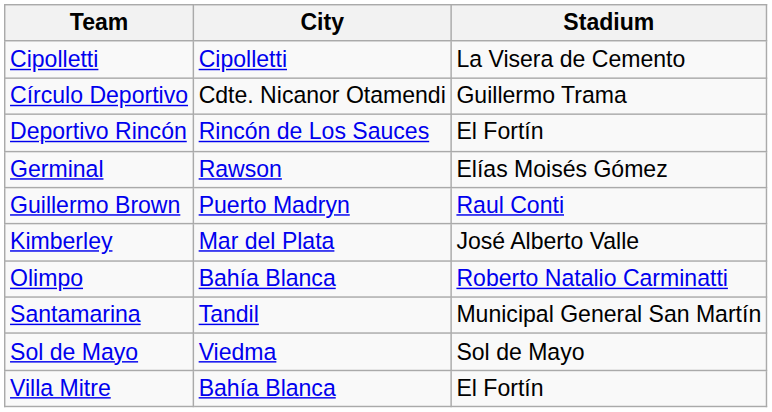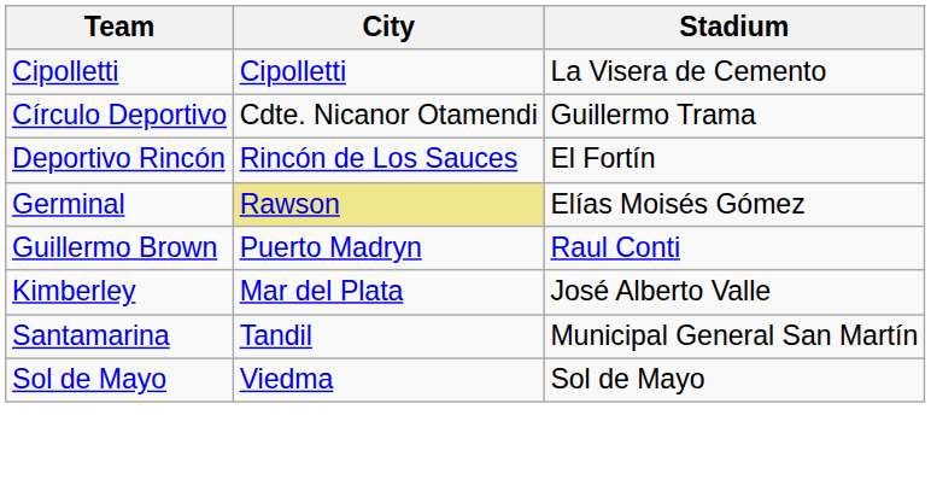Germinal | City: no background -> khaki background
- row: Olimpo | Bahía Blanca | Roberto Natalio Carminatti
- row: Villa Mitre | Bahía Blanca | El Fortín
